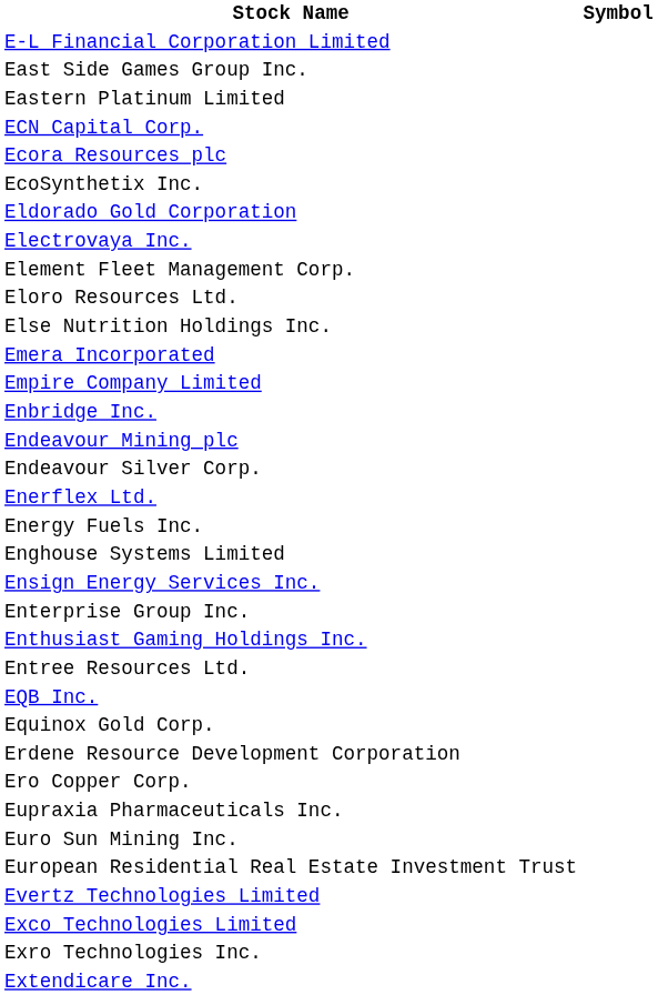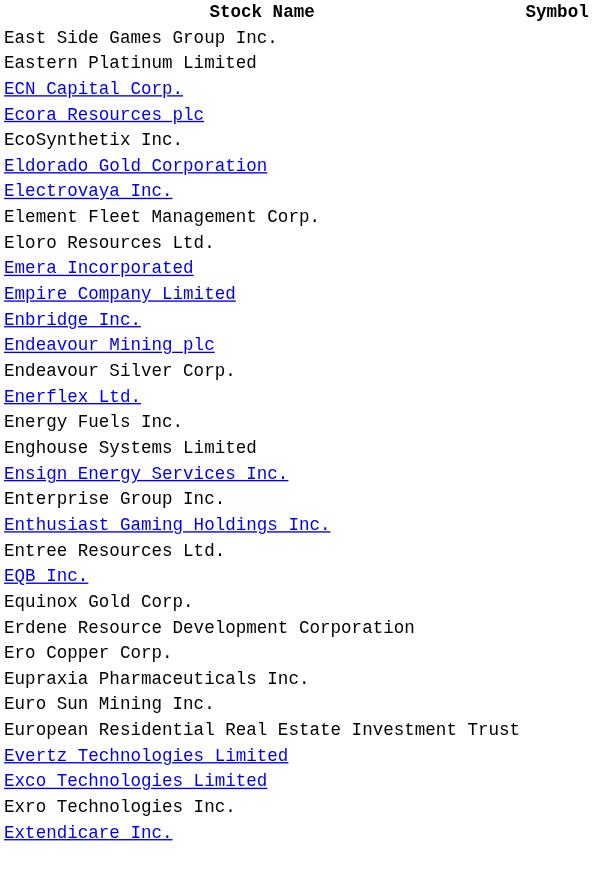- row: E-L Financial Corporation Limited
- row: Else Nutrition Holdings Inc.
